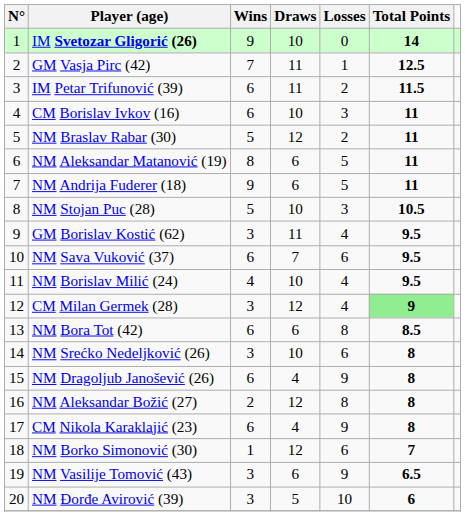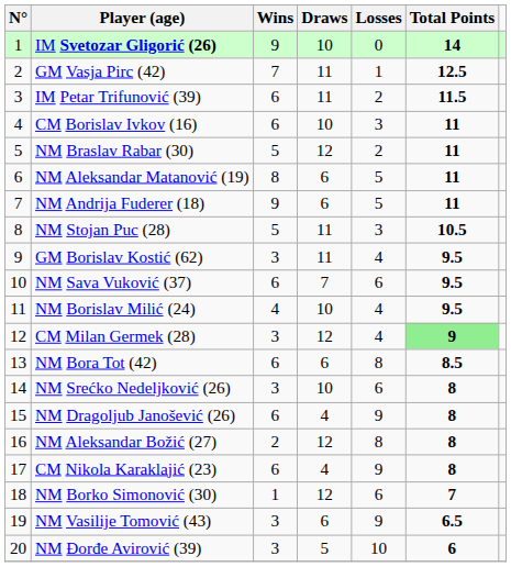NM Stojan Puc (28) | Draws: 10 -> 11
